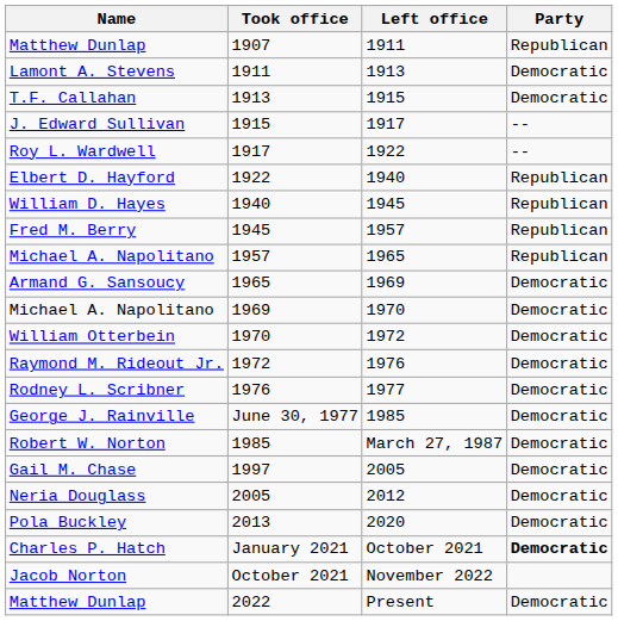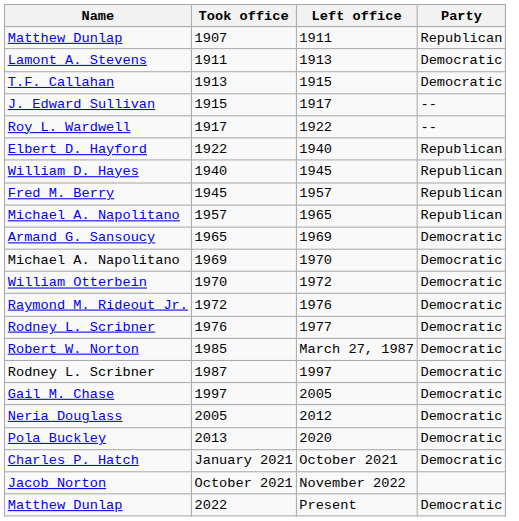- row: George J. Rainville | June 30, 1977 | 1985 | Democratic
+ row: Rodney L. Scribner | 1987 | 1997 | Democratic
January 2021 | Party: bold -> normal
